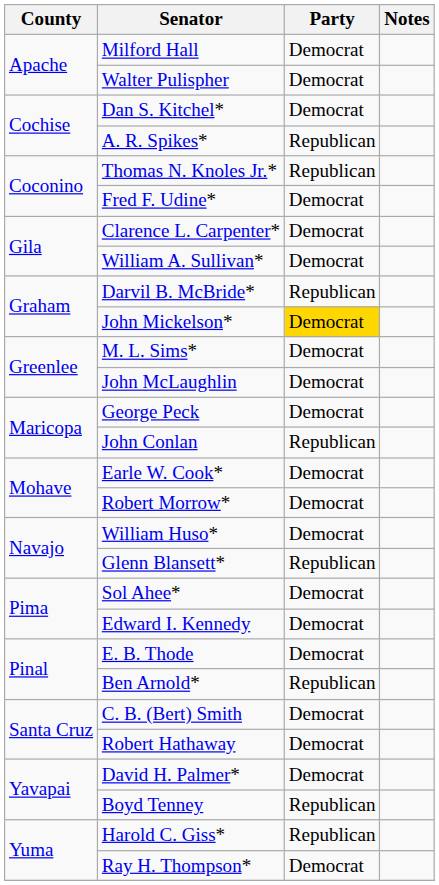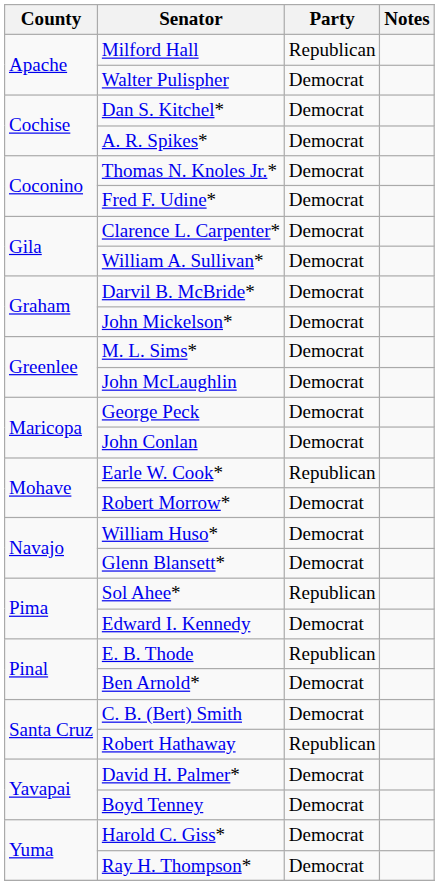Milford Hall | Party: Democrat -> Republican
A. R. Spikes* | Party: Republican -> Democrat
Thomas N. Knoles Jr.* | Party: Republican -> Democrat
Darvil B. McBride* | Party: Republican -> Democrat
John Mickelson* | Party: gold background -> no background
John Conlan | Party: Republican -> Democrat
Earle W. Cook* | Party: Democrat -> Republican
Glenn Blansett* | Party: Republican -> Democrat
Sol Ahee* | Party: Democrat -> Republican
E. B. Thode | Party: Democrat -> Republican
Ben Arnold* | Party: Republican -> Democrat
Robert Hathaway | Party: Democrat -> Republican
Boyd Tenney | Party: Republican -> Democrat
Harold C. Giss* | Party: Republican -> Democrat
